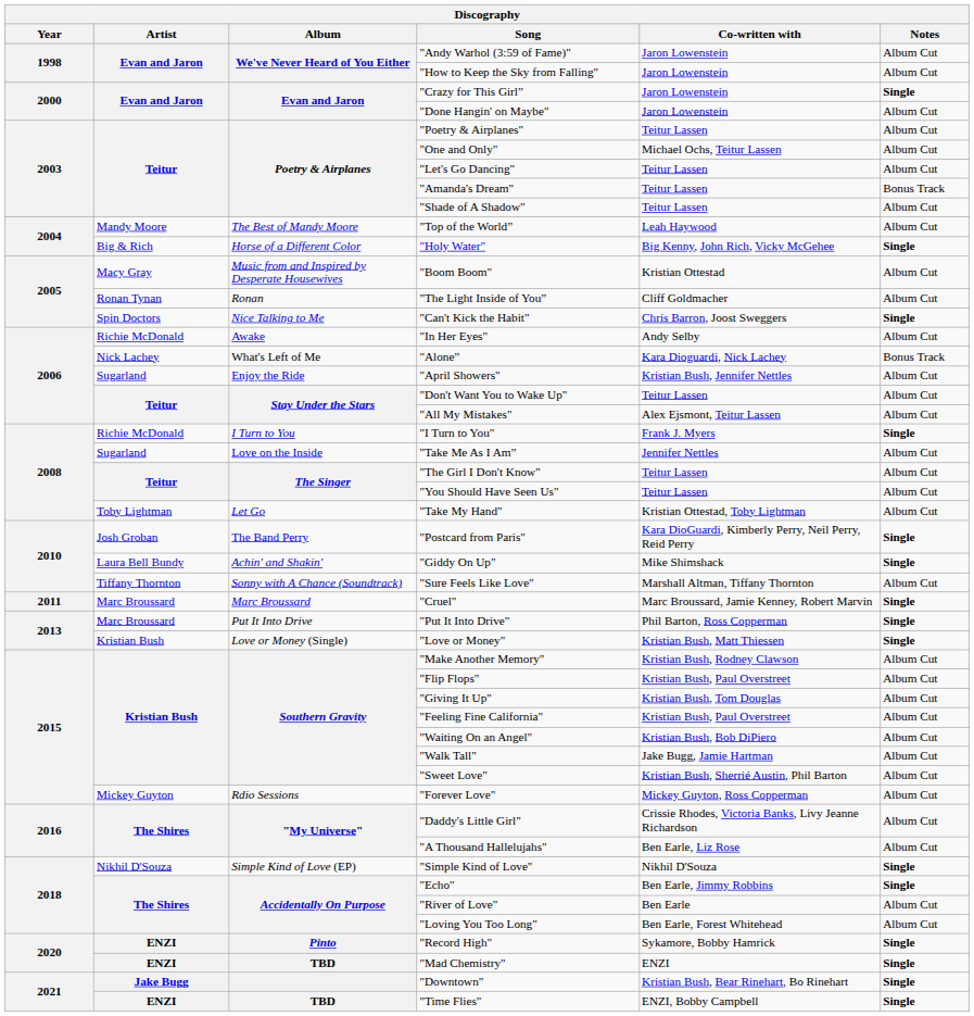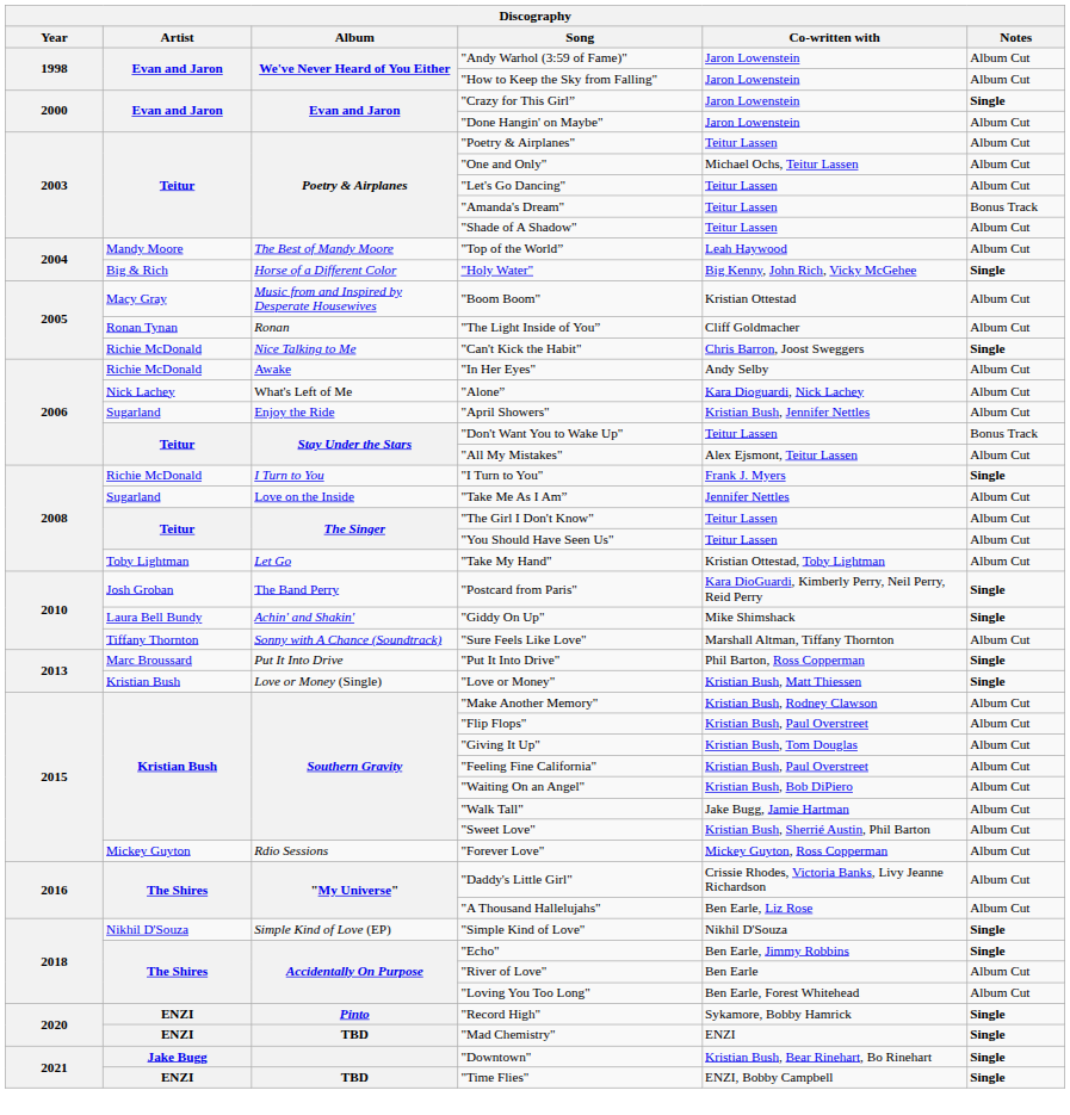"Can't Kick the Habit" | Artist: Spin Doctors -> Richie McDonald
"Alone” | Notes: Bonus Track -> Album Cut
"Don't Want You to Wake Up" | Notes: Album Cut -> Bonus Track
- row: 2011 | Marc Broussard | Marc Broussard | "Cruel" | Marc Broussard, Jamie Kenney, Robert Marvin | Single
